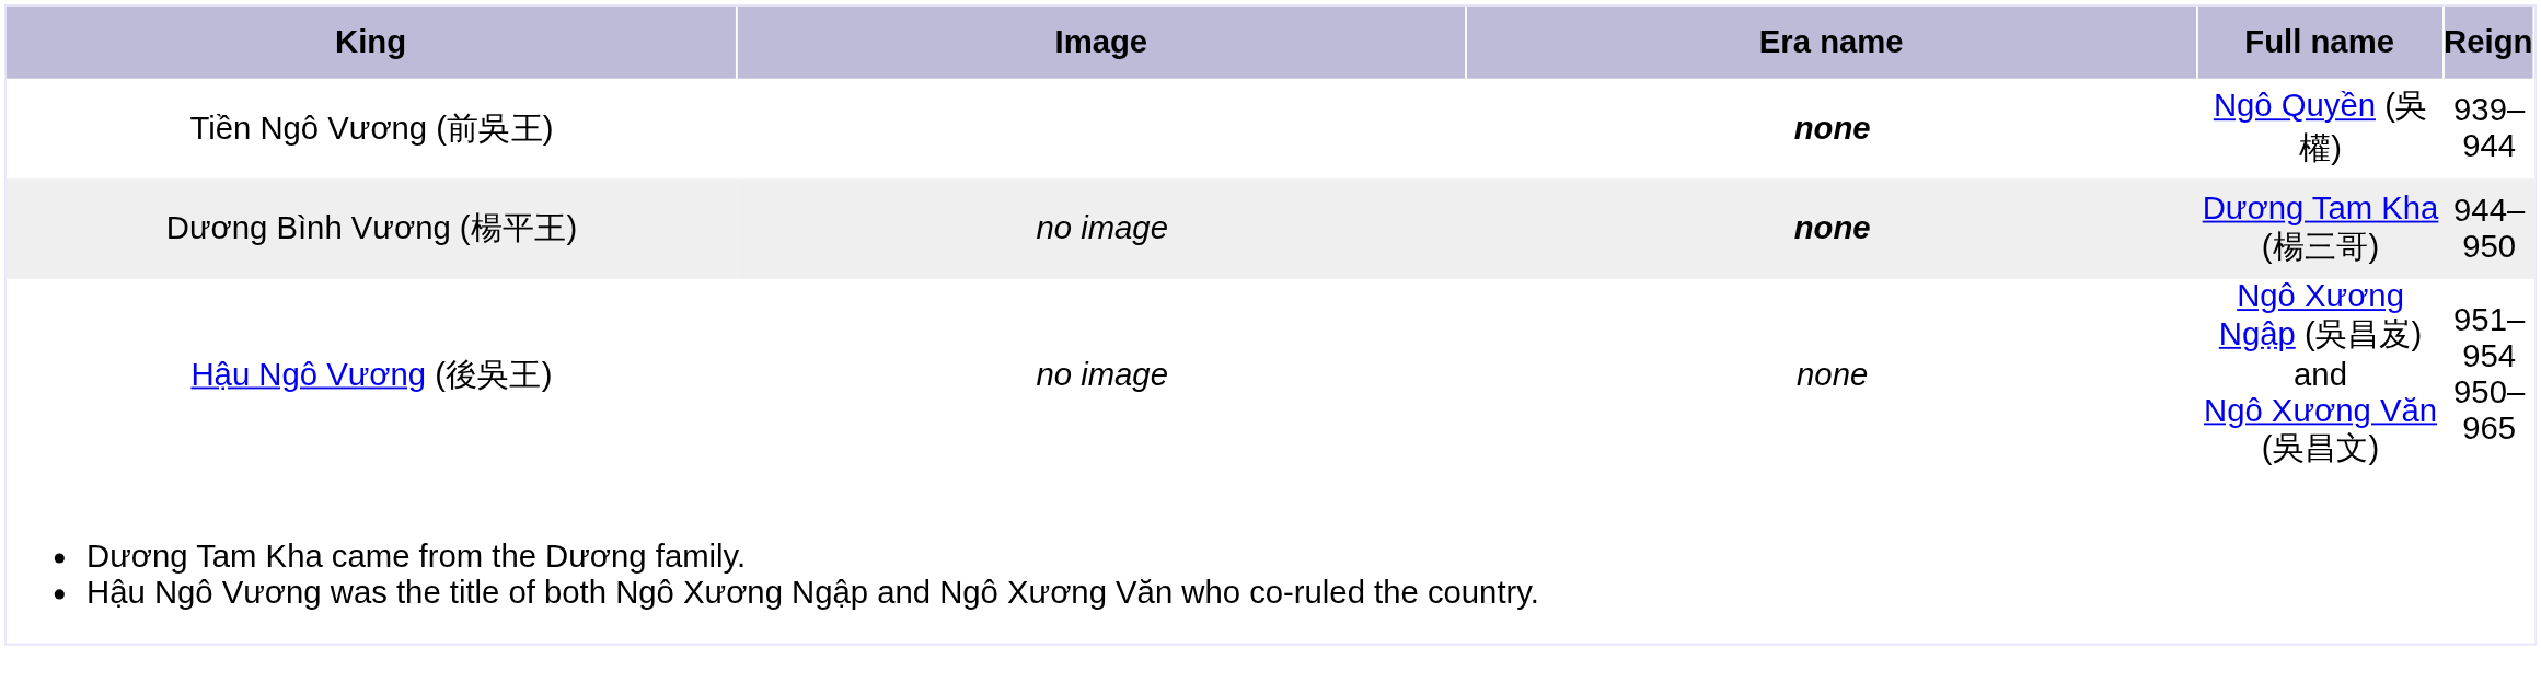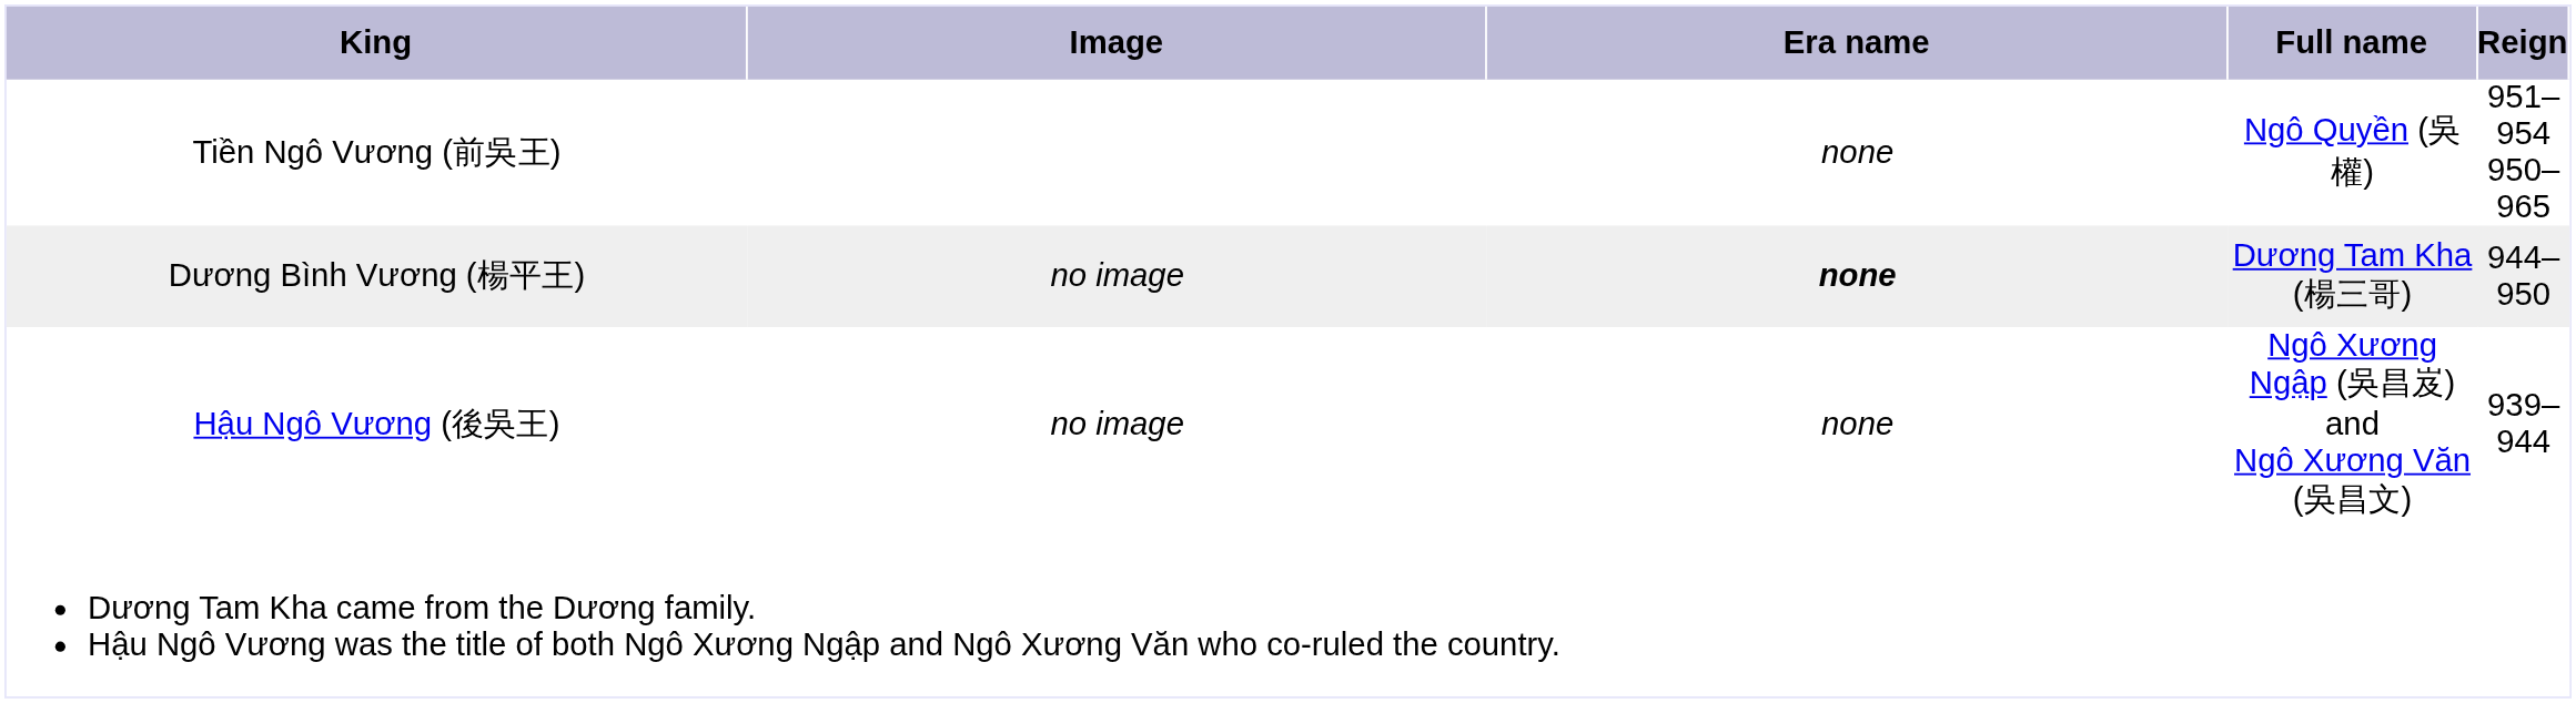Tiền Ngô Vương (前吳王) | Era name: bold -> normal
Tiền Ngô Vương (前吳王) | column 5: 939–944 -> 951–954 950–965
Hậu Ngô Vương (後吳王) | column 5: 951–954 950–965 -> 939–944
